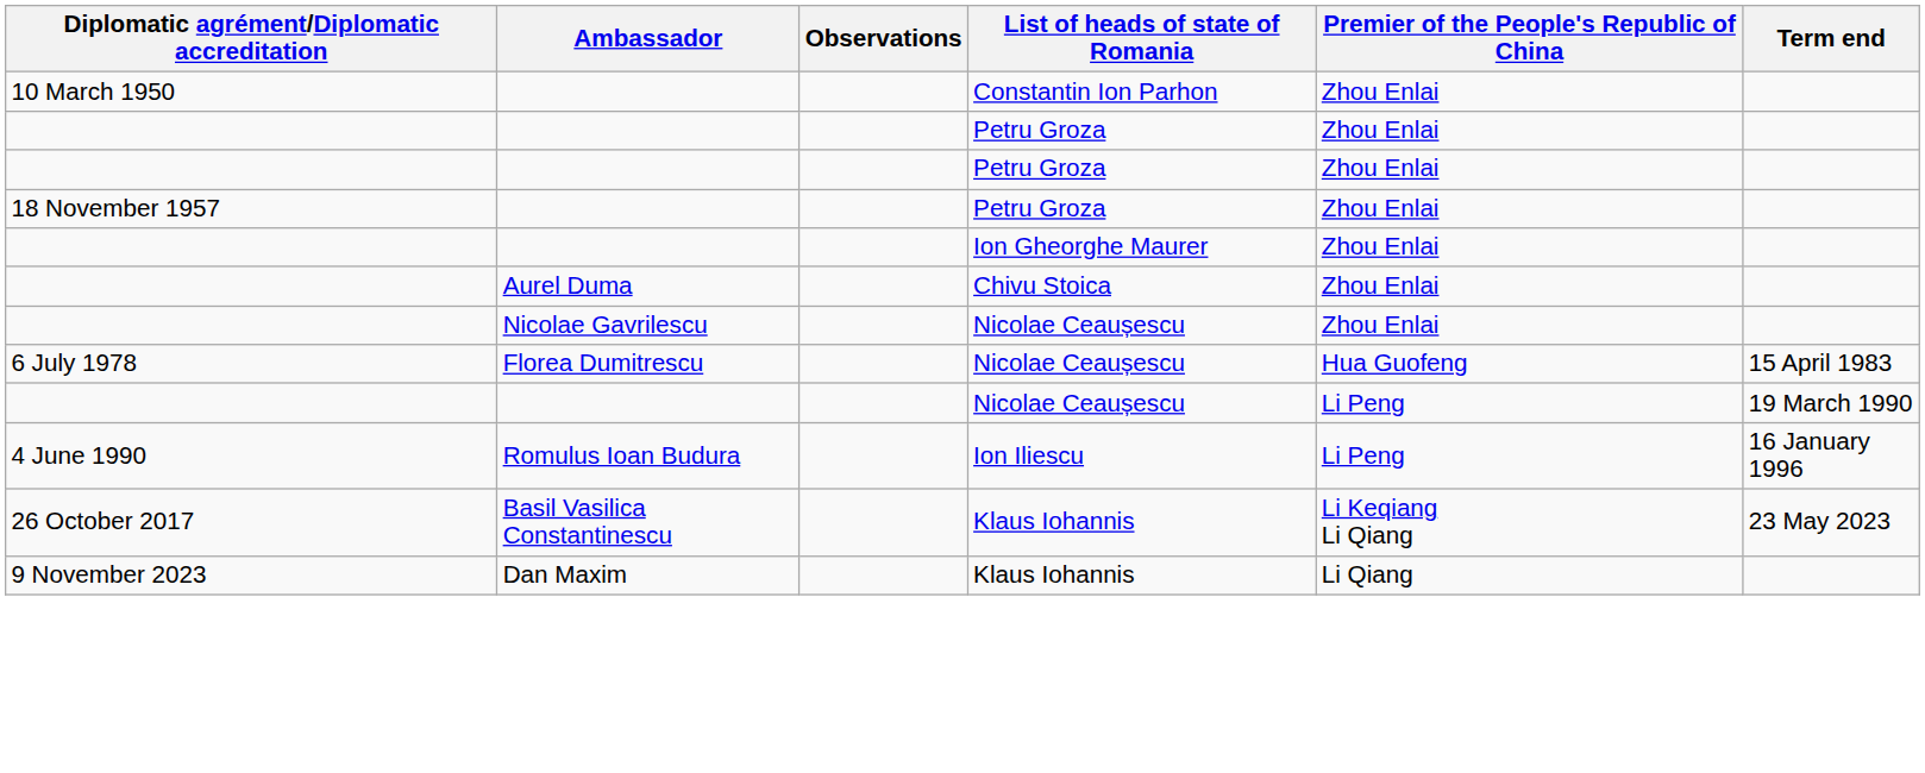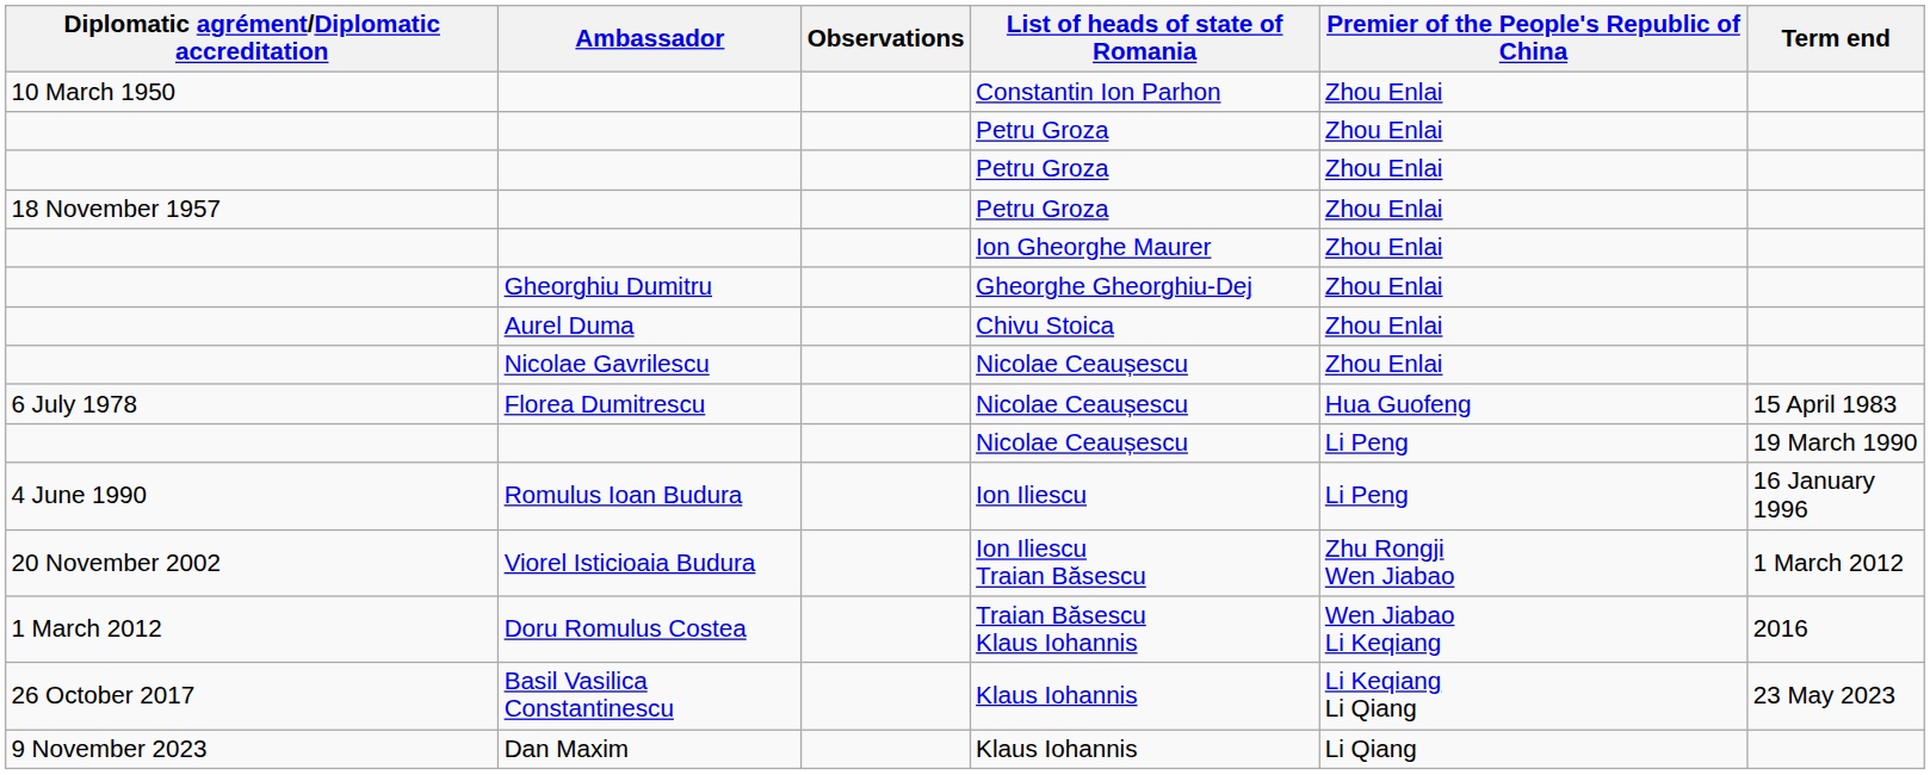+ row: Gheorghiu Dumitru | Gheorghe Gheorghiu-Dej | Zhou Enlai
+ row: 20 November 2002 | Viorel Isticioaia Budura | Ion Iliescu Traian Băsescu | Zhu Rongji Wen Jiabao | 1 March 2012
+ row: 1 March 2012 | Doru Romulus Costea | Traian Băsescu Klaus Iohannis | Wen Jiabao Li Keqiang | 2016
